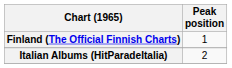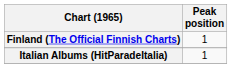Italian Albums (HitParadeItalia) | Peak position: 2 -> 1
